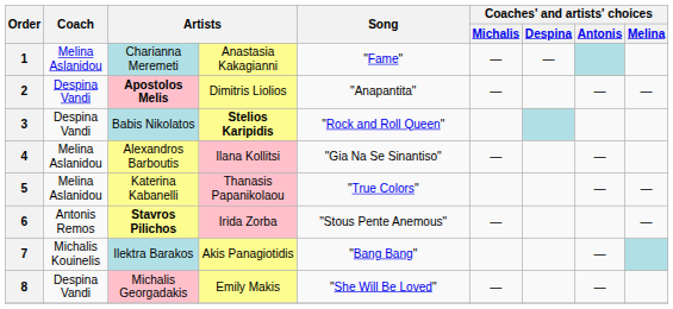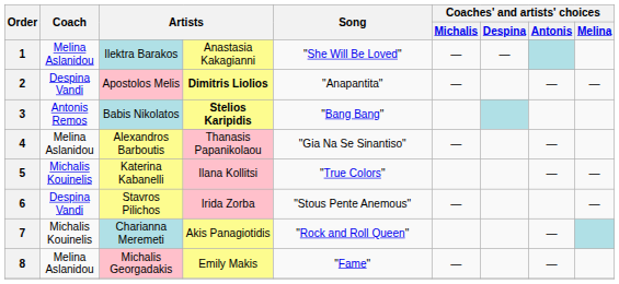1 | column 3: Charianna Meremeti -> Ilektra Barakos
1 | Song: "Fame" -> "She Will Be Loved"
2 | column 3: bold -> normal
2 | column 4: normal -> bold
3 | Coach: Despina Vandi -> Antonis Remos
3 | Song: "Rock and Roll Queen" -> "Bang Bang"
4 | column 4: Ilana Kollitsi -> Thanasis Papanikolaou
5 | Coach: Melina Aslanidou -> Michalis Kouinelis
5 | column 4: Thanasis Papanikolaou -> Ilana Kollitsi
6 | Coach: Antonis Remos -> Despina Vandi
6 | column 3: bold -> normal
7 | column 3: Ilektra Barakos -> Charianna Meremeti
7 | Song: "Bang Bang" -> "Rock and Roll Queen"
8 | Coach: Despina Vandi -> Melina Aslanidou
8 | Song: "She Will Be Loved" -> "Fame"
